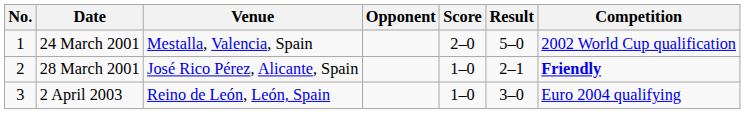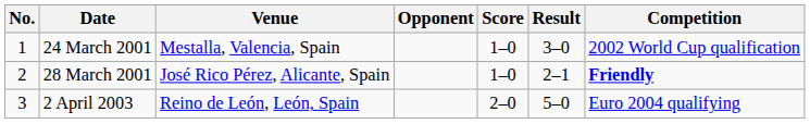24 March 2001 | Score: 2–0 -> 1–0
24 March 2001 | Result: 5–0 -> 3–0
2 April 2003 | Score: 1–0 -> 2–0
2 April 2003 | Result: 3–0 -> 5–0
